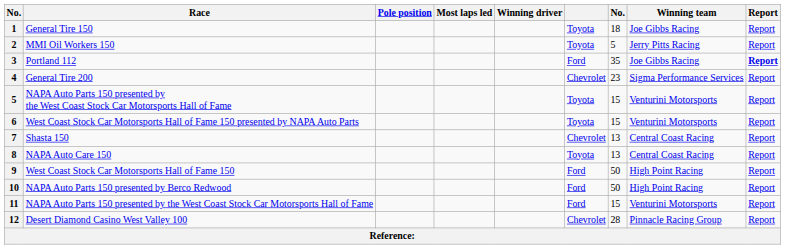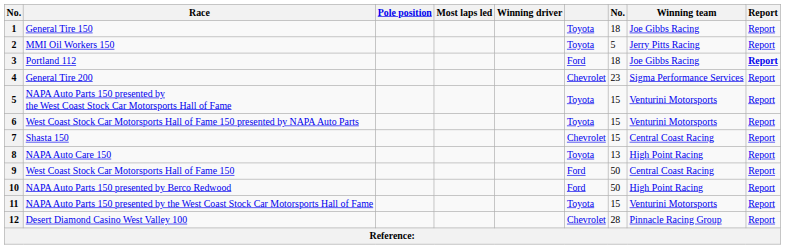3 | column 7: 35 -> 18
7 | column 7: 13 -> 15
8 | Winning team: Central Coast Racing -> High Point Racing
9 | Winning team: High Point Racing -> Central Coast Racing
11 | column 6: Ford -> Toyota
